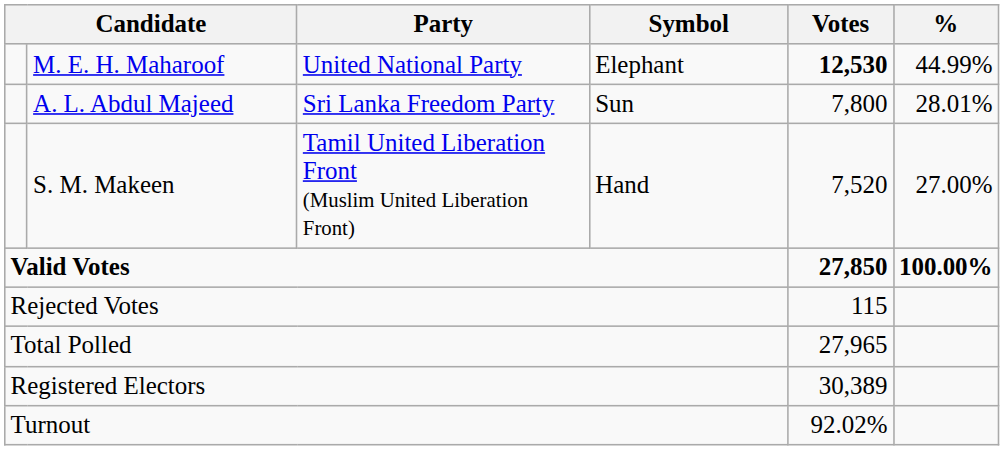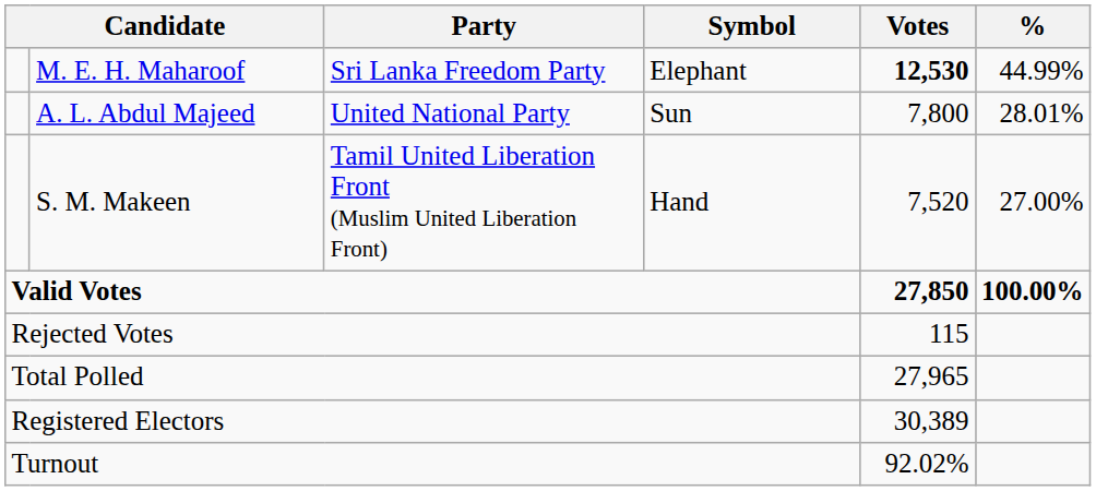M. E. H. Maharoof | Party: United National Party -> Sri Lanka Freedom Party
A. L. Abdul Majeed | Party: Sri Lanka Freedom Party -> United National Party
